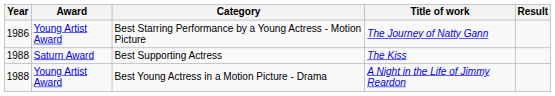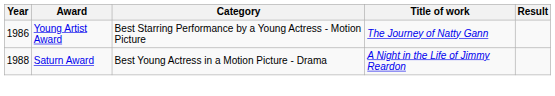- row: 1988 | Saturn Award | Best Supporting Actress | The Kiss
Best Young Actress in a Motion Picture - Drama | Award: Young Artist Award -> Saturn Award
